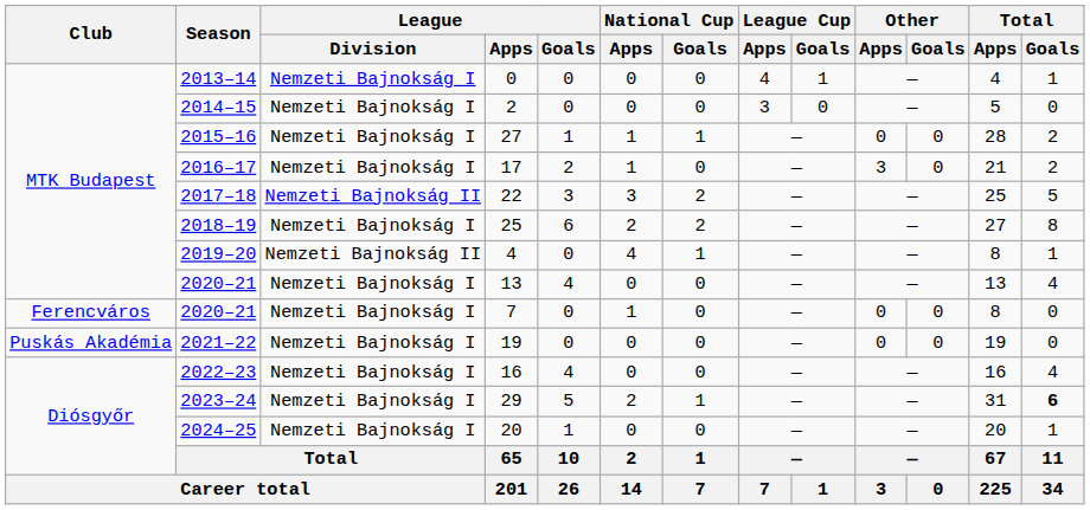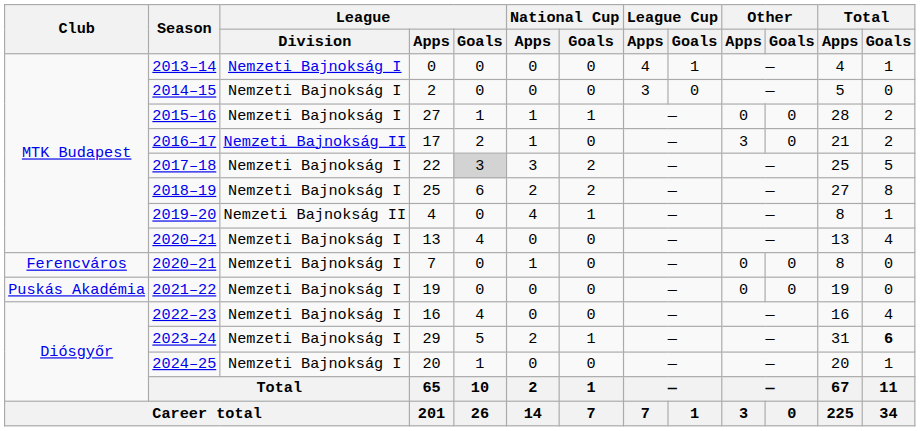17 | League / Division: Nemzeti Bajnokság I -> Nemzeti Bajnokság II
22 | League / Division: Nemzeti Bajnokság II -> Nemzeti Bajnokság I
22 | League / Goals: no background -> lightgrey background
